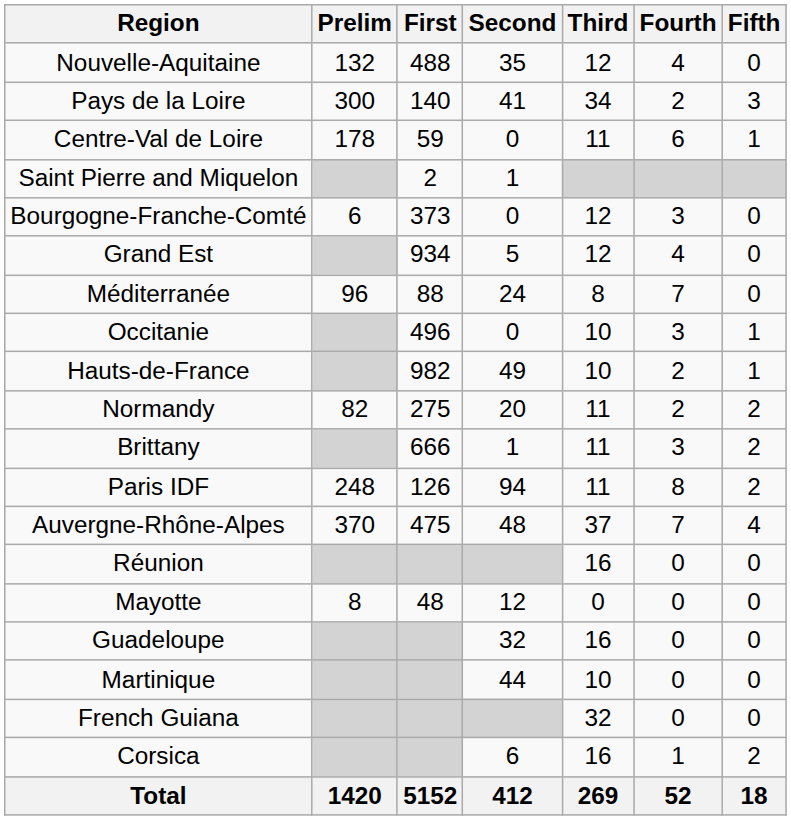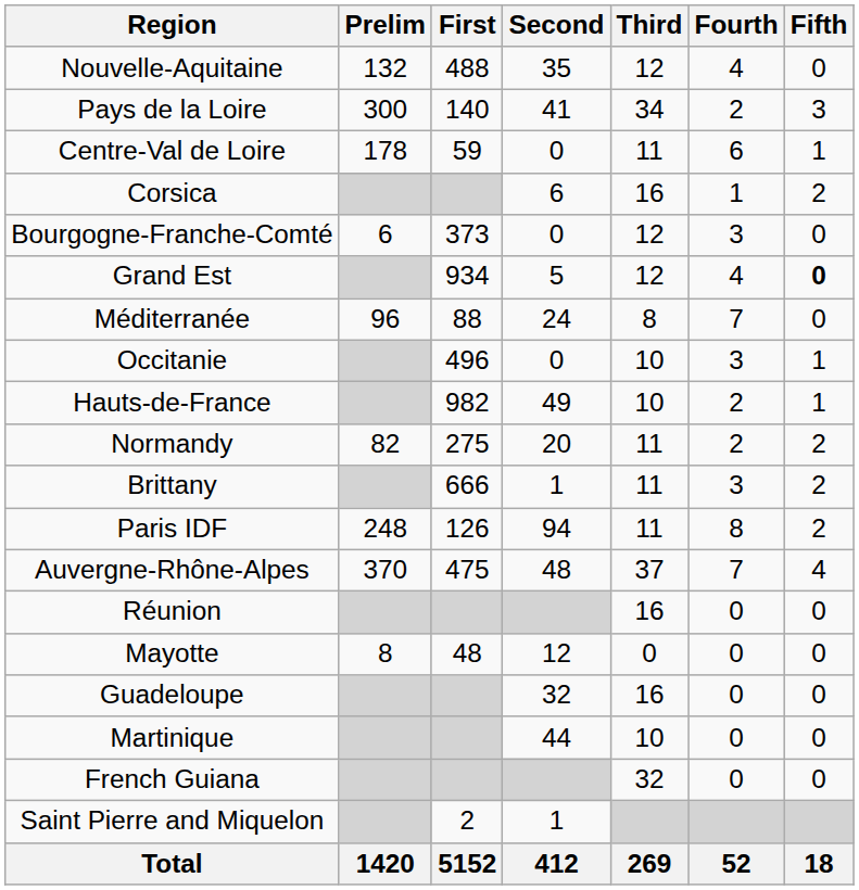rows swapped: Corsica <-> Saint Pierre and Miquelon
Grand Est | Fifth: normal -> bold
